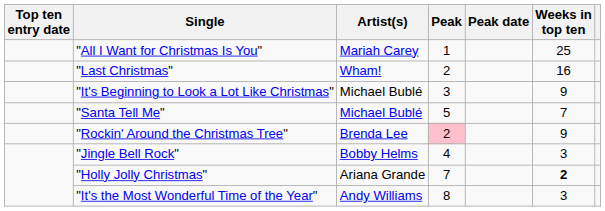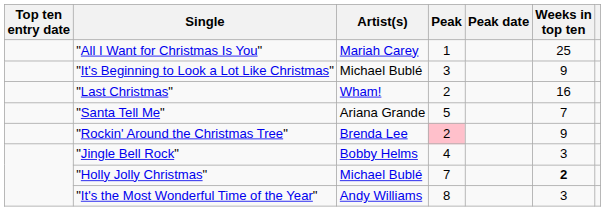rows swapped: "Last Christmas" <-> "It's Beginning to Look a Lot Like Christmas"
"Santa Tell Me" | Artist(s): Michael Bublé -> Ariana Grande
"Holly Jolly Christmas" | Artist(s): Ariana Grande -> Michael Bublé
